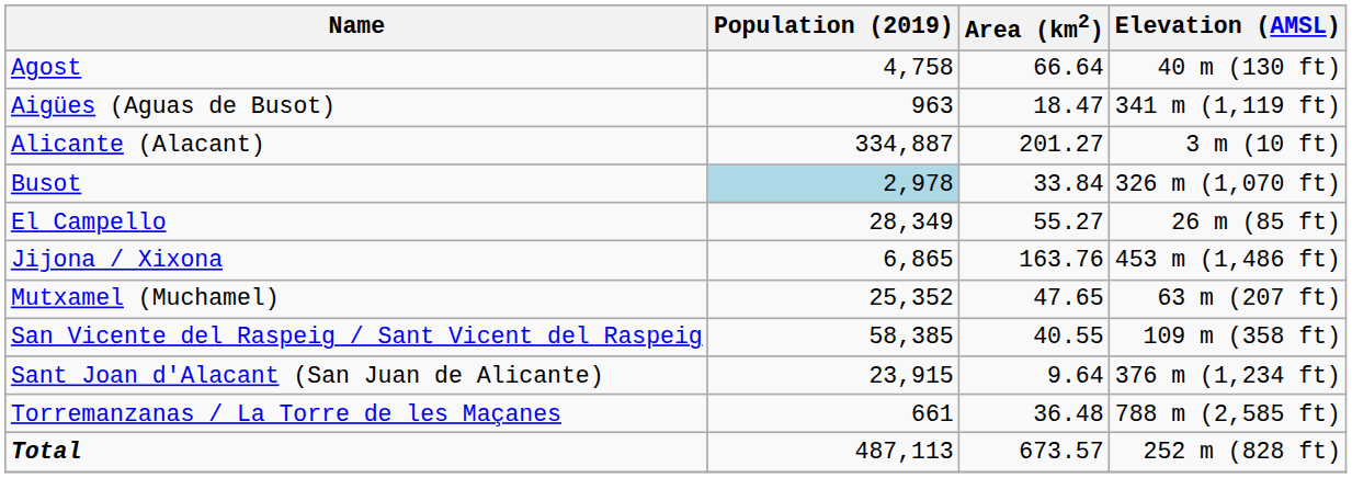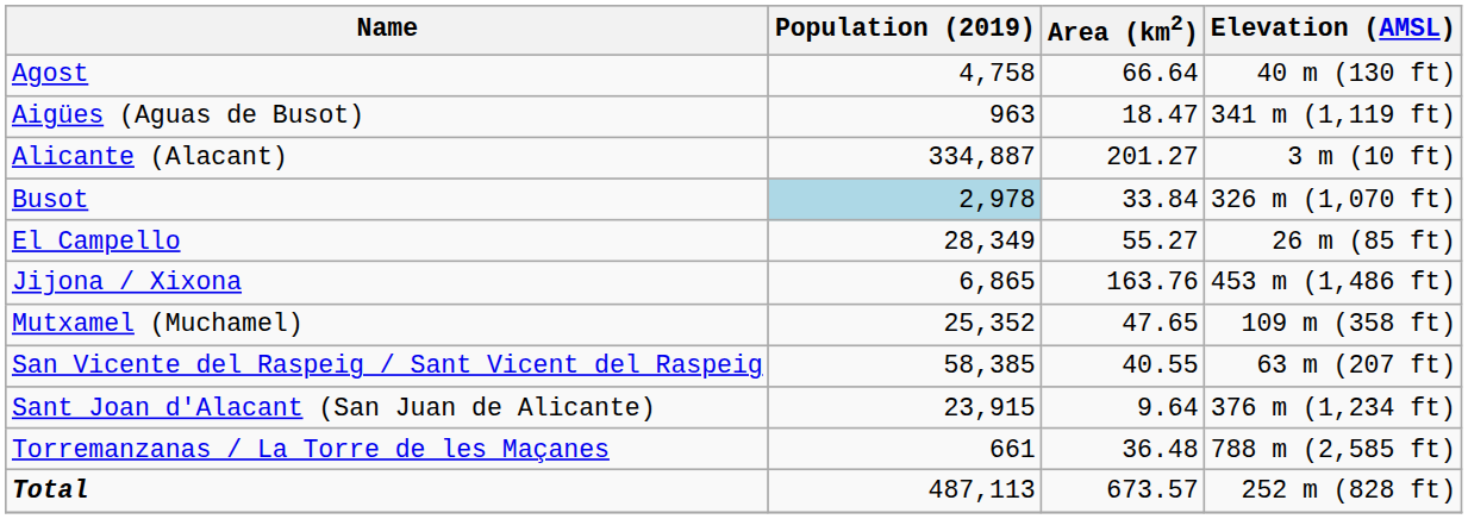Mutxamel (Muchamel) | Elevation (AMSL): 63 m (207 ft) -> 109 m (358 ft)
San Vicente del Raspeig / Sant Vicent del Raspeig | Elevation (AMSL): 109 m (358 ft) -> 63 m (207 ft)
